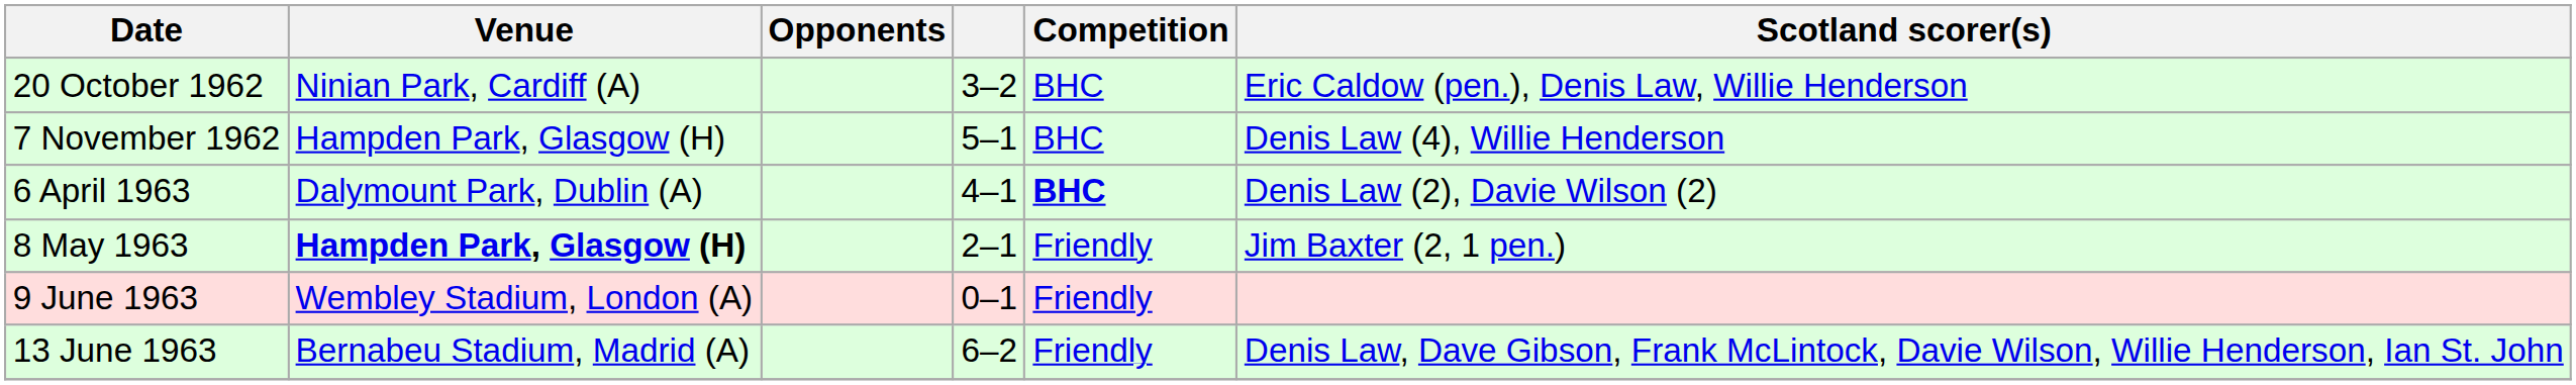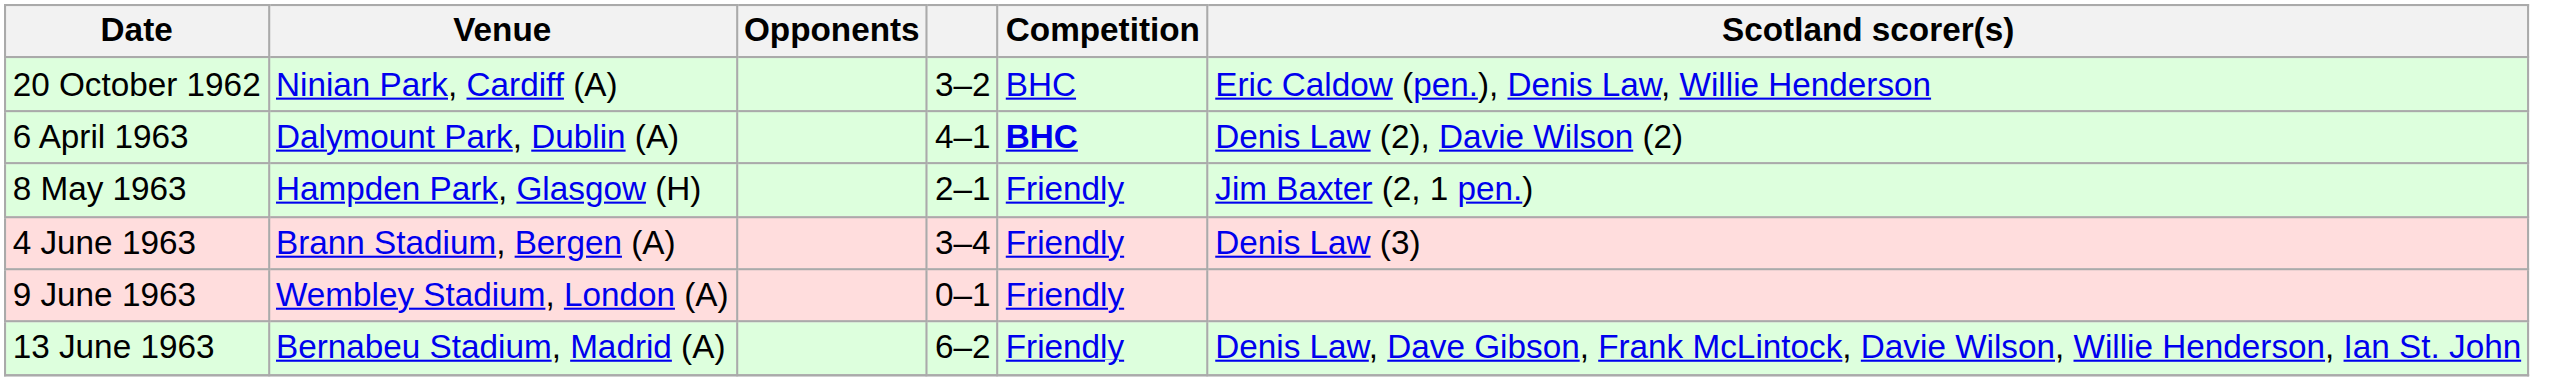- row: 7 November 1962 | Hampden Park, Glasgow (H) | 5–1 | BHC | Denis Law (4), Willie Henderson
8 May 1963 | Venue: bold -> normal
+ row: 4 June 1963 | Brann Stadium, Bergen (A) | 3–4 | Friendly | Denis Law (3)
